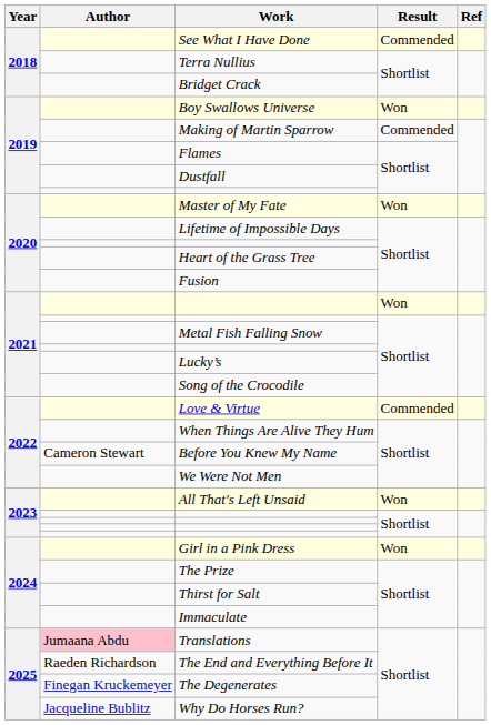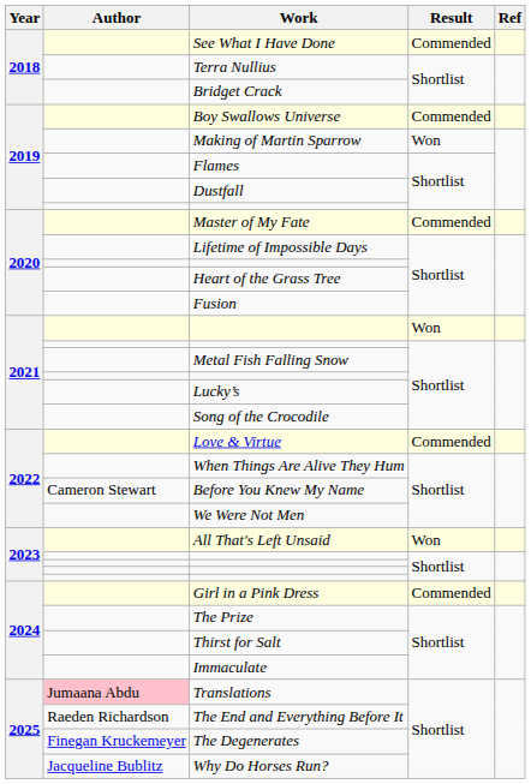Boy Swallows Universe | Result: Won -> Commended
Making of Martin Sparrow | Result: Commended -> Won
Master of My Fate | Result: Won -> Commended
Girl in a Pink Dress | Result: Won -> Commended
